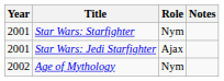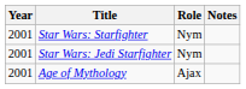Star Wars: Jedi Starfighter | Role: Ajax -> Nym
Age of Mythology | Year: 2002 -> 2001
Age of Mythology | Role: Nym -> Ajax
